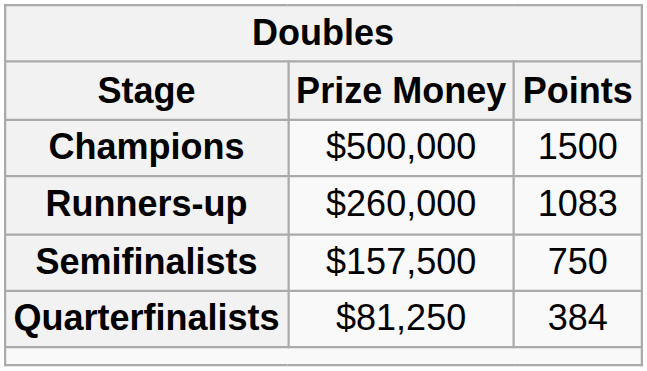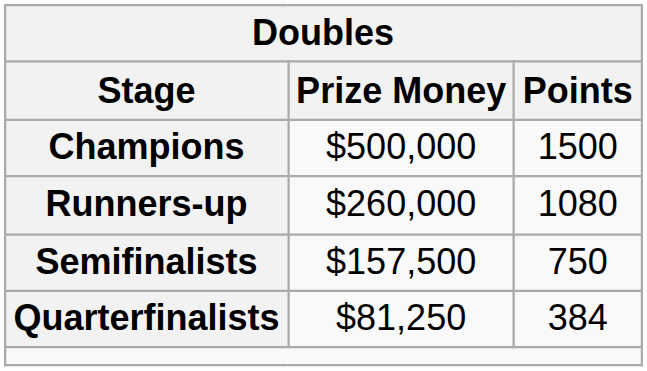Runners-up | Points: 1083 -> 1080
